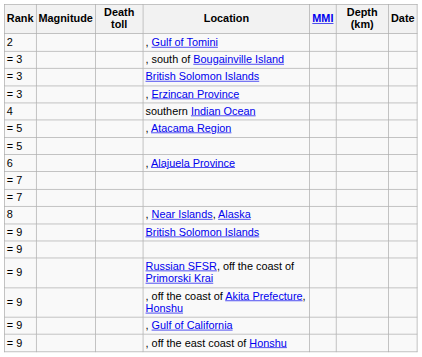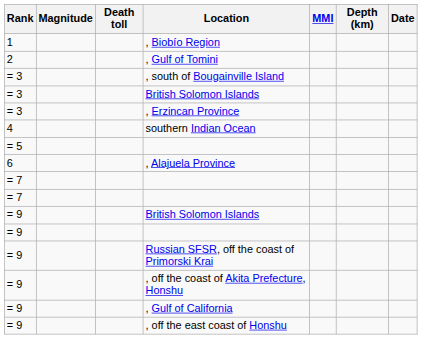+ row: 1 | , Biobío Region
- row: = 5 | , Atacama Region
- row: 8 | , Near Islands, Alaska
